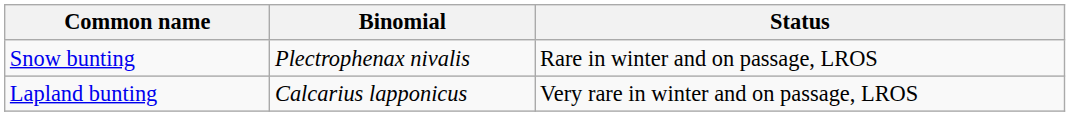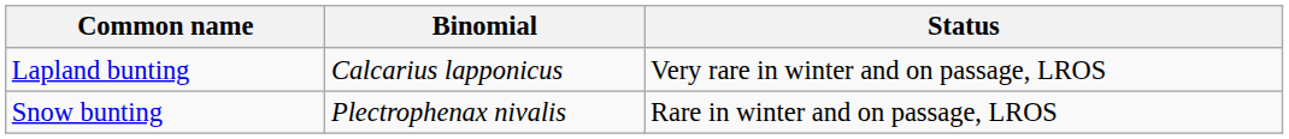rows swapped: Snow bunting <-> Lapland bunting
